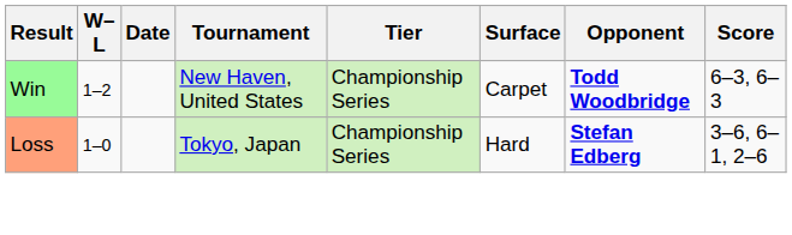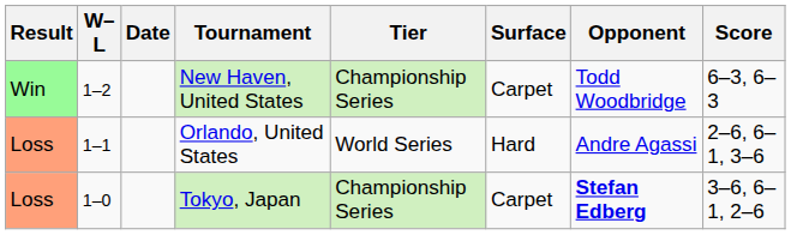New Haven, United States | Opponent: bold -> normal
+ row: Loss | 1–1 | Orlando, United States | World Series | Hard | Andre Agassi | 2–6, 6–1, 3–6
Tokyo, Japan | Surface: Hard -> Carpet
